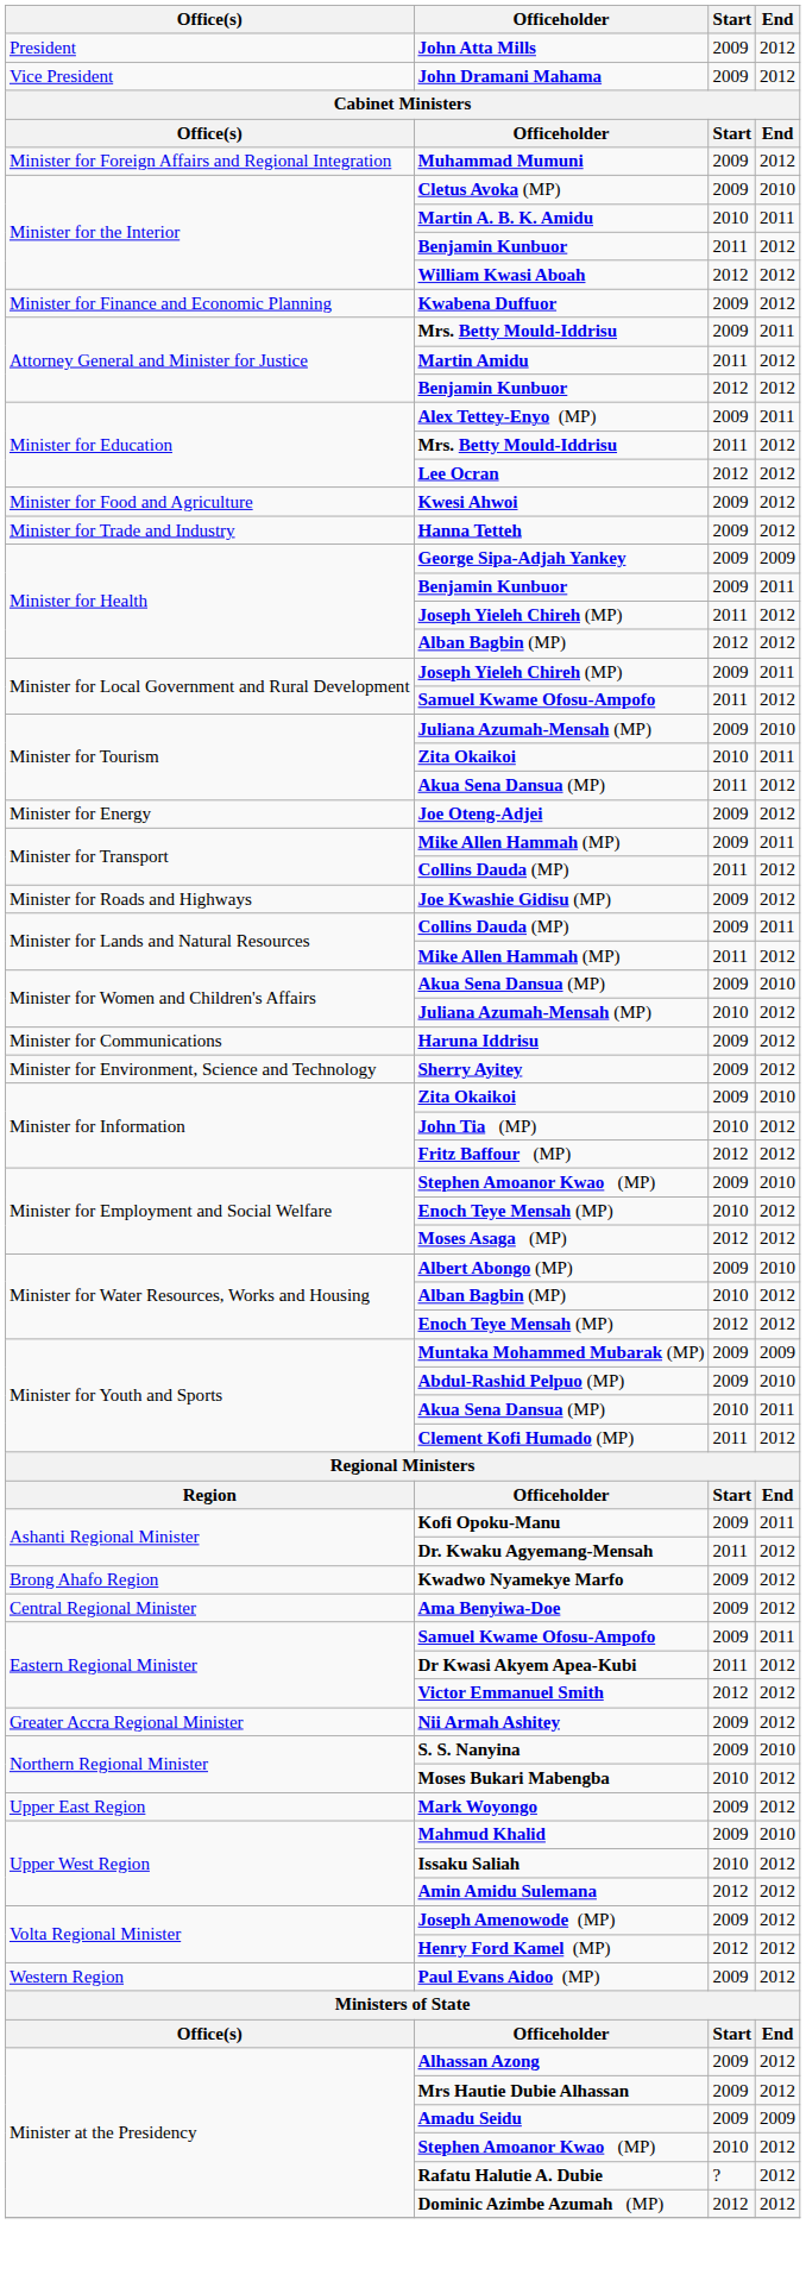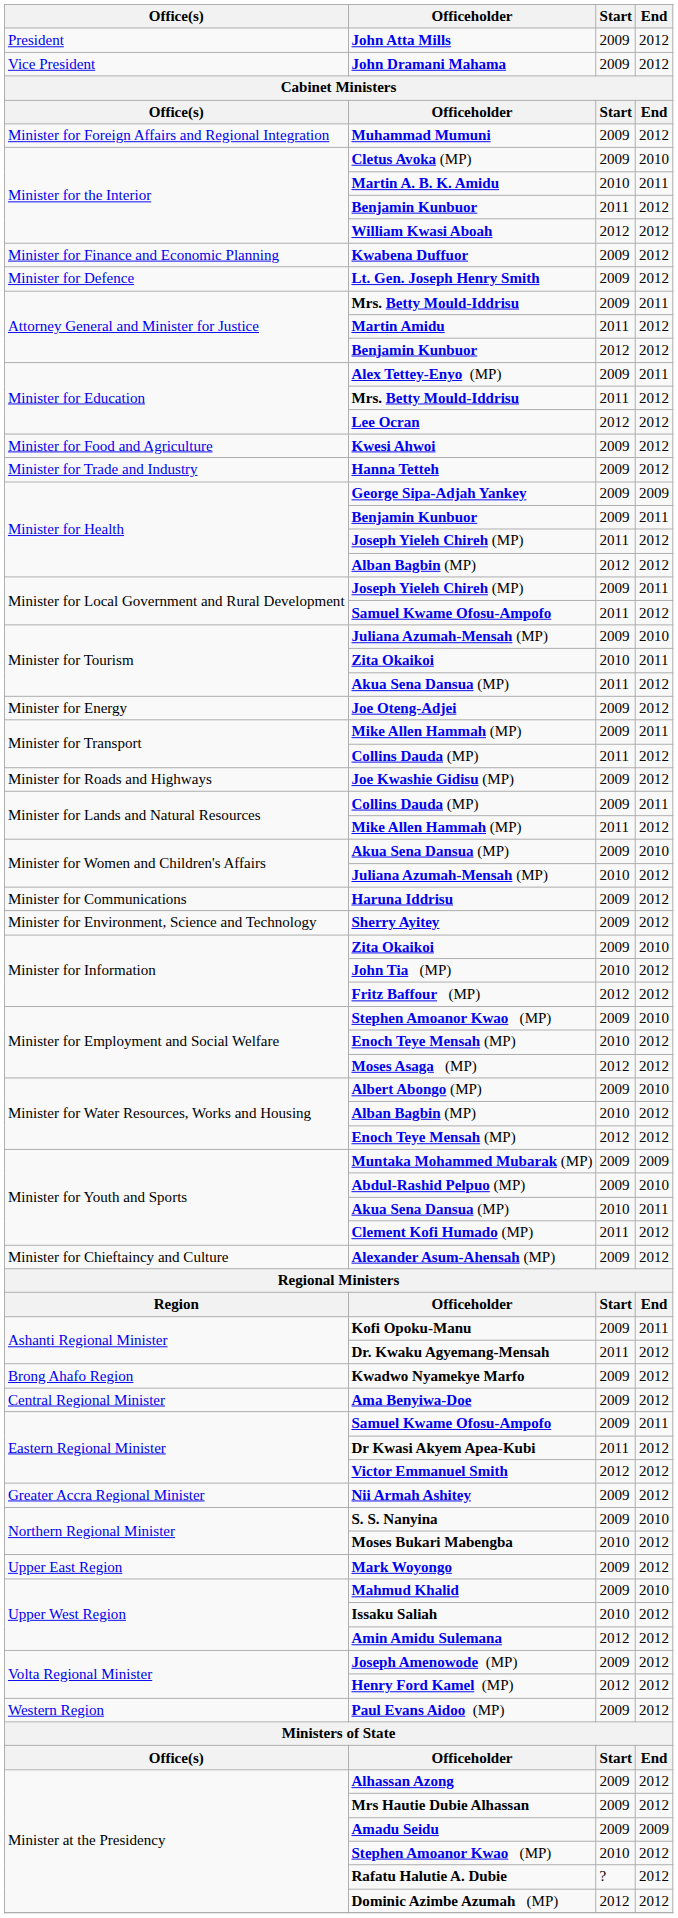+ row: Minister for Defence | Lt. Gen. Joseph Henry Smith | 2009 | 2012
+ row: Minister for Chieftaincy and Culture | Alexander Asum-Ahensah (MP) | 2009 | 2012
